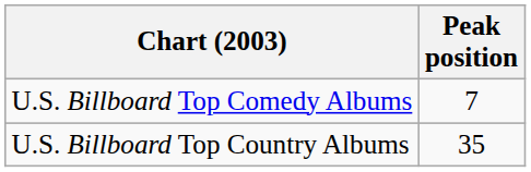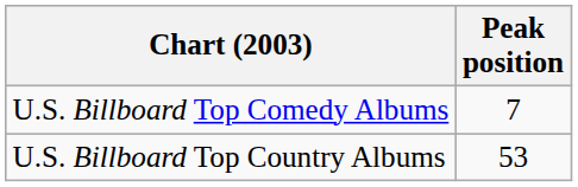U.S. Billboard Top Country Albums | Peak position: 35 -> 53
